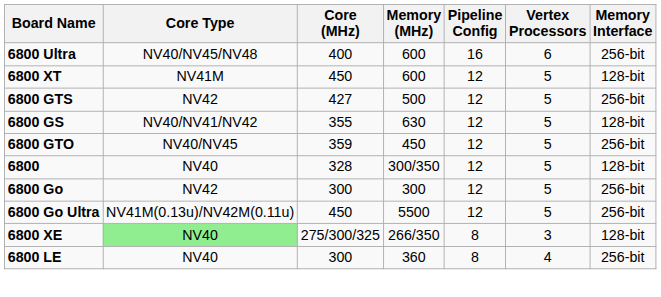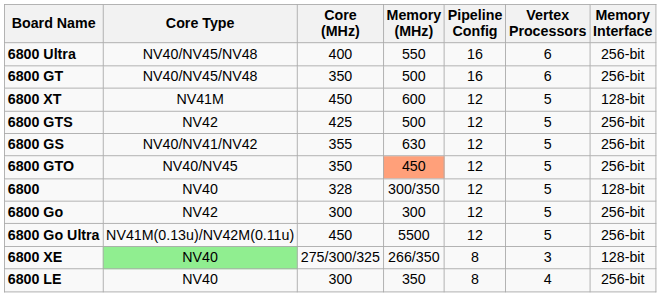6800 Ultra | Memory (MHz): 600 -> 550
+ row: 6800 GT | NV40/NV45/NV48 | 350 | 500 | 16 | 6 | 256-bit
6800 GTS | Core (MHz): 427 -> 425
6800 GS | Memory Interface: 128-bit -> 256-bit
6800 GTO | Core (MHz): 359 -> 350
6800 GTO | Memory (MHz): no background -> lightsalmon background
6800 LE | Memory (MHz): 360 -> 350
